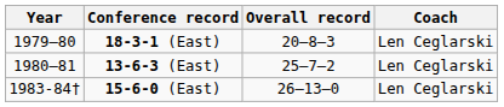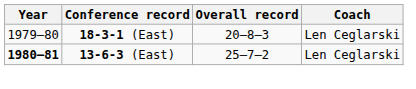13-6-3 (East) | Year: normal -> bold
- row: 1983-84† | 15-6-0 (East) | 26–13–0 | Len Ceglarski
